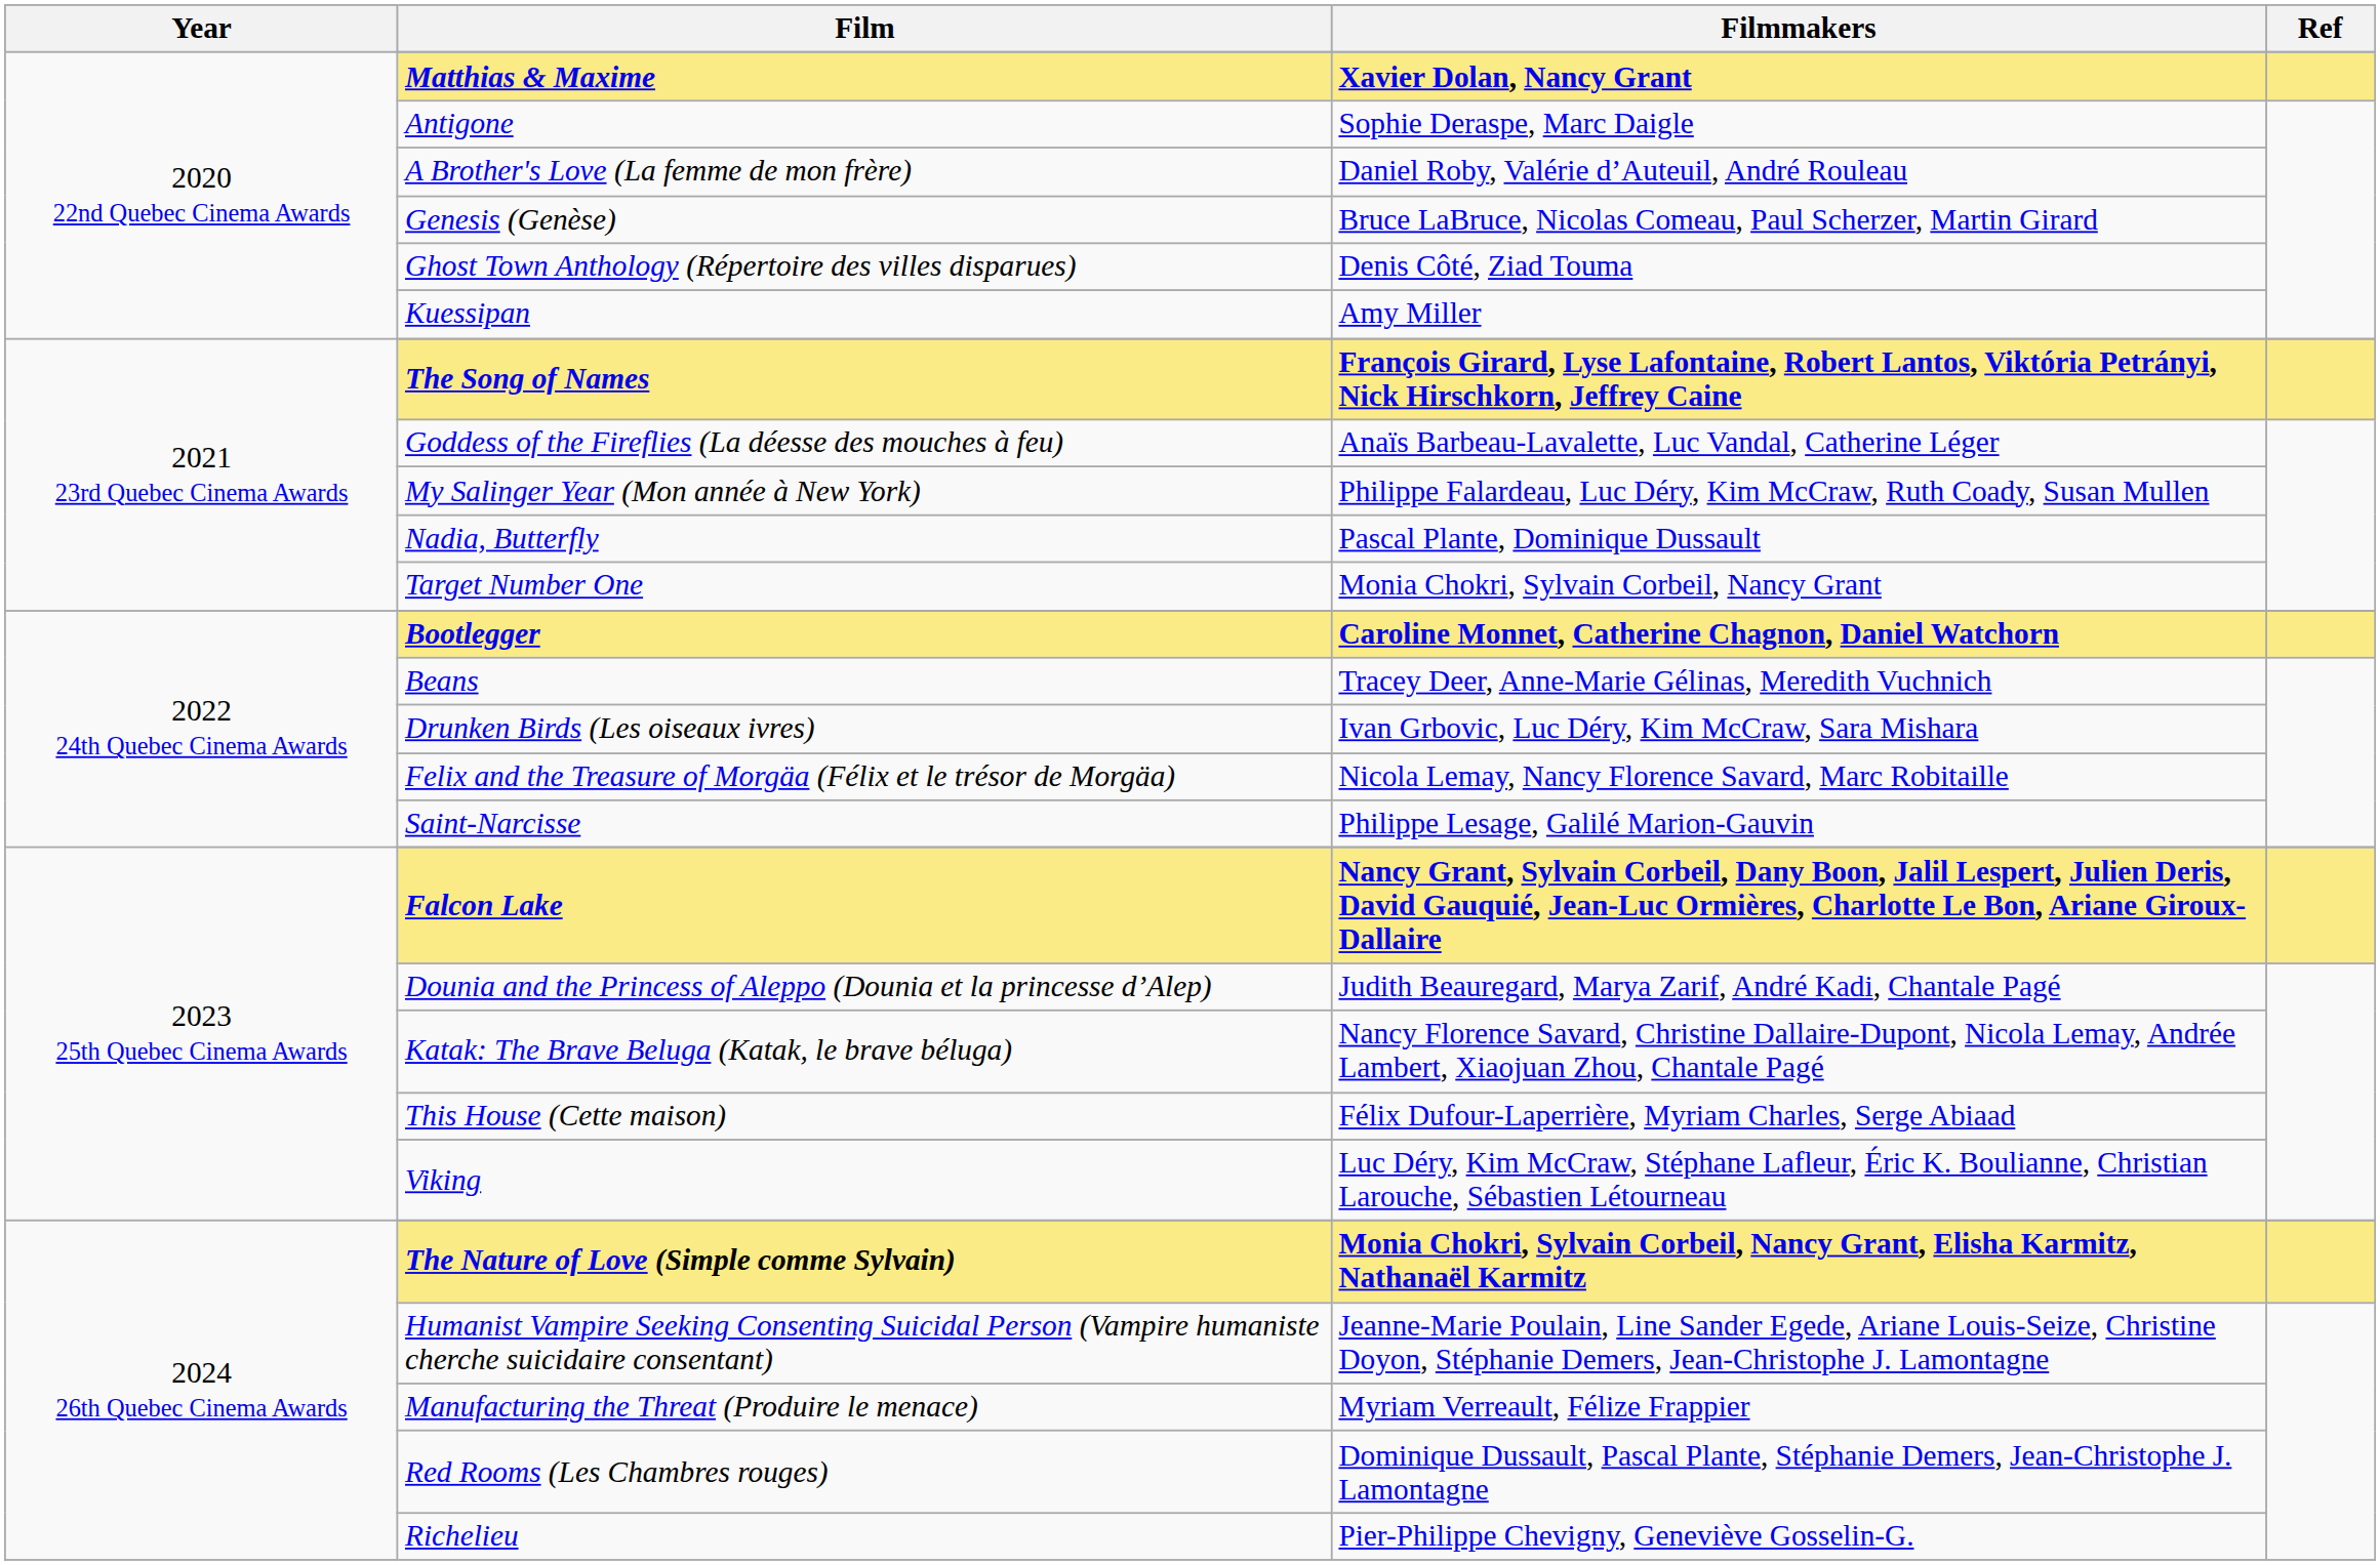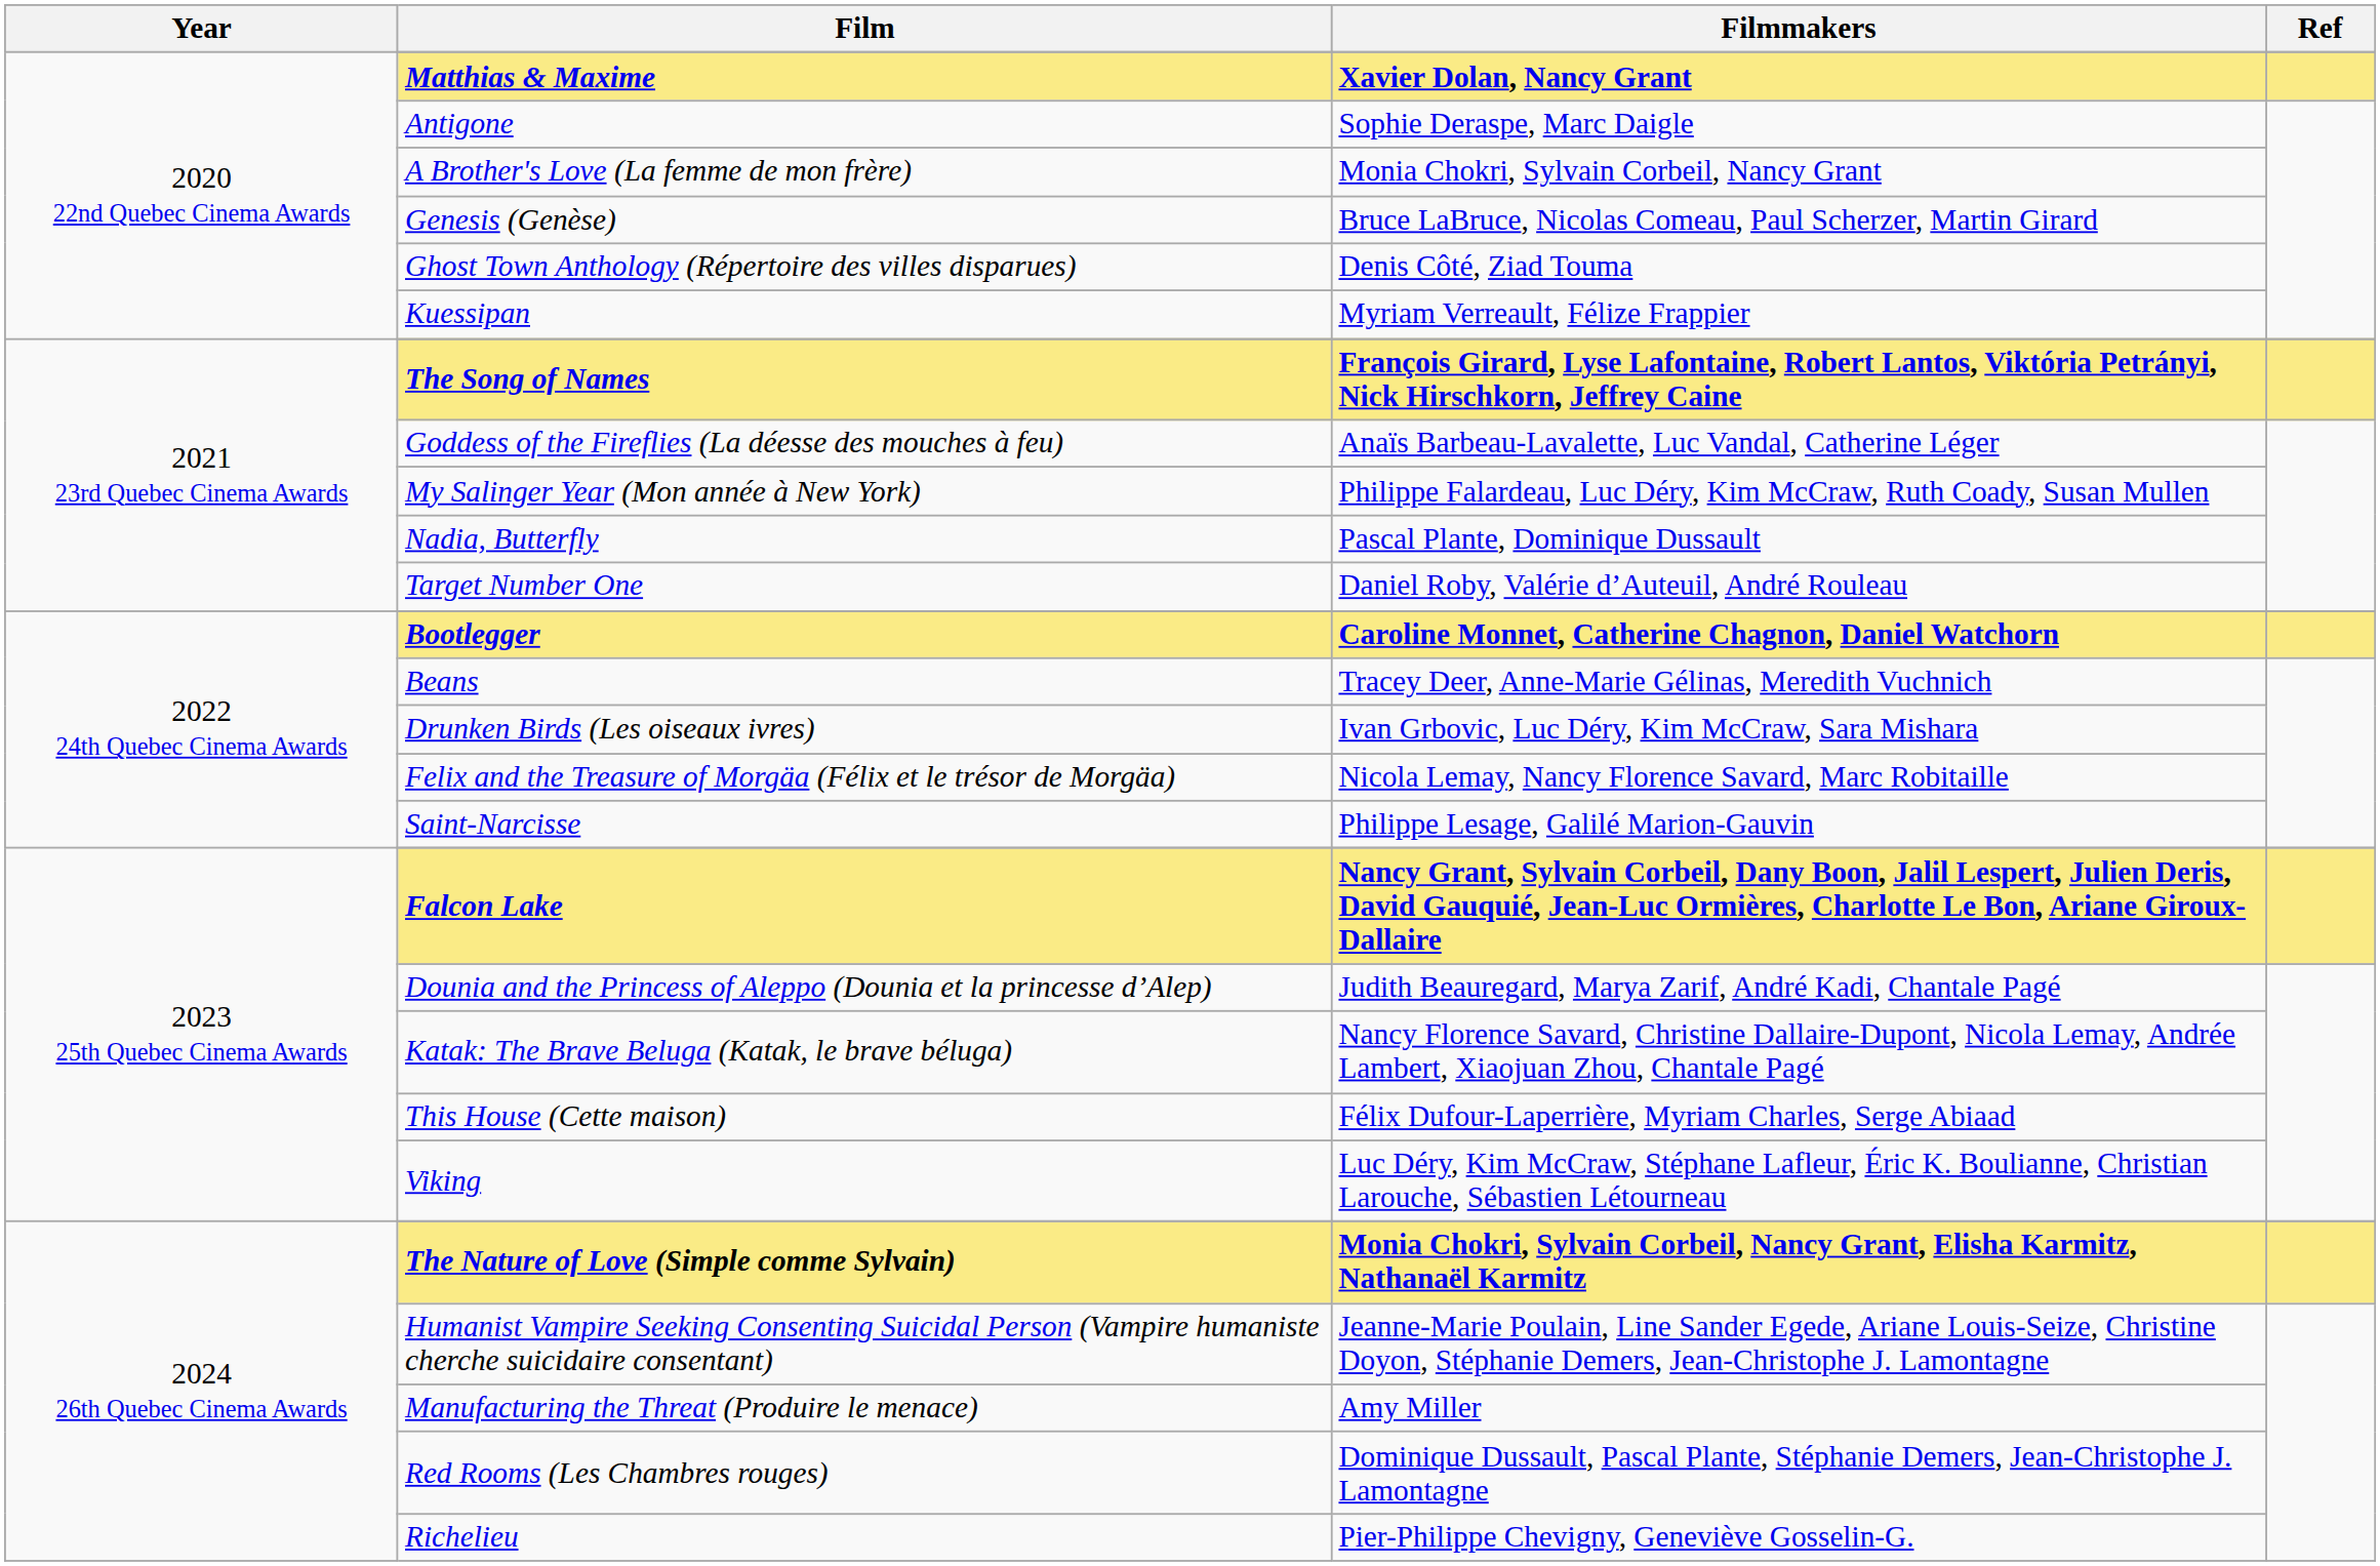A Brother's Love (La femme de mon frère) | Filmmakers: Daniel Roby, Valérie d’Auteuil, André Rouleau -> Monia Chokri, Sylvain Corbeil, Nancy Grant
Kuessipan | Filmmakers: Amy Miller -> Myriam Verreault, Félize Frappier
Target Number One | Filmmakers: Monia Chokri, Sylvain Corbeil, Nancy Grant -> Daniel Roby, Valérie d’Auteuil, André Rouleau
Manufacturing the Threat (Produire le menace) | Filmmakers: Myriam Verreault, Félize Frappier -> Amy Miller
